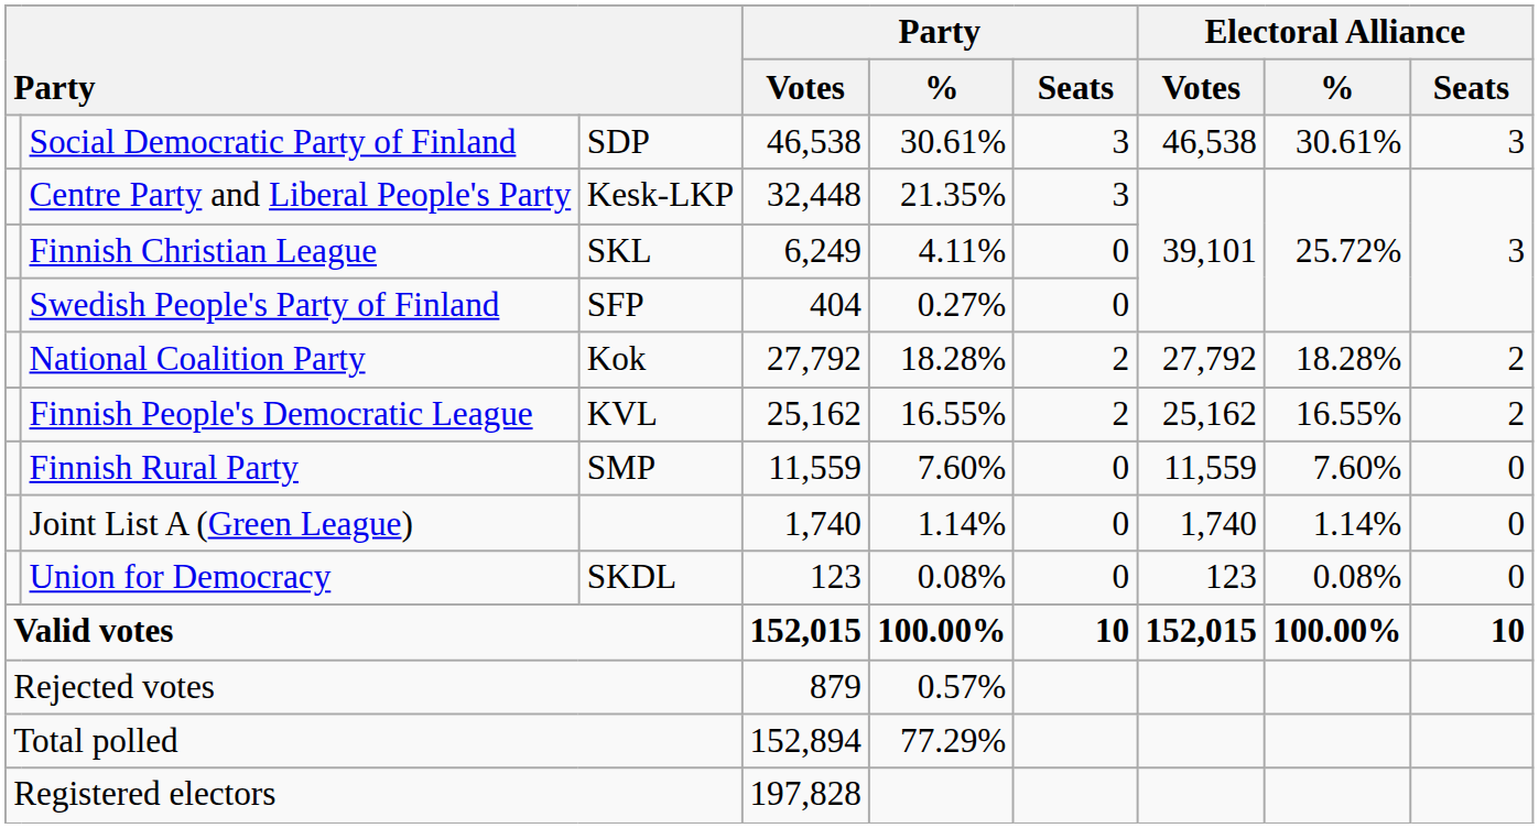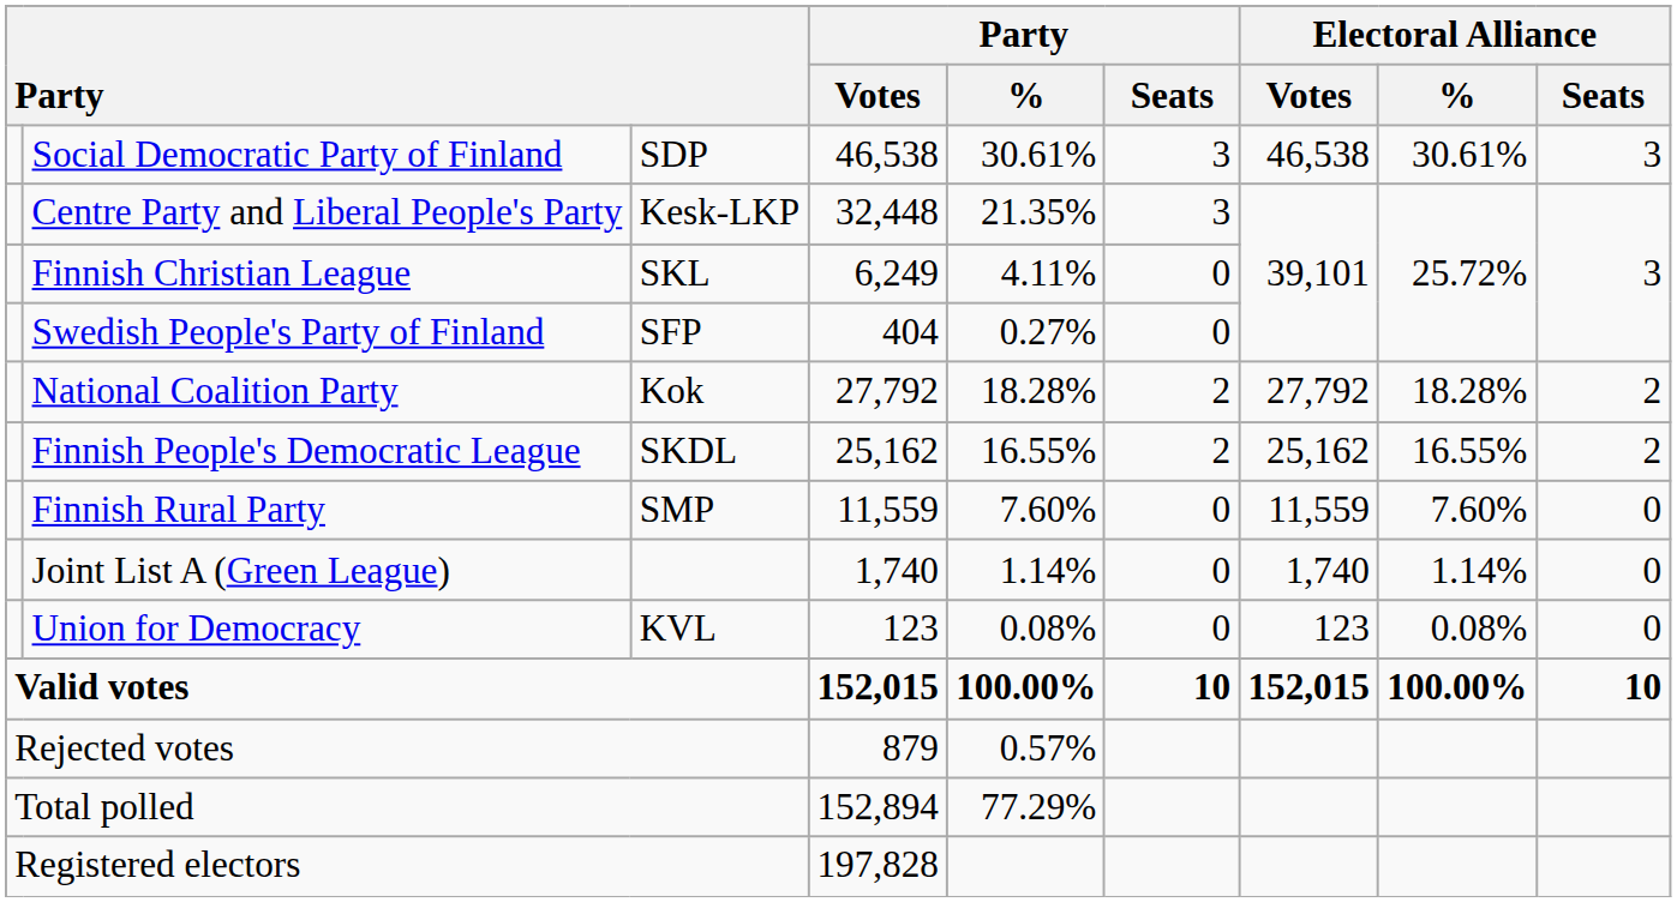Finnish People's Democratic League | column 3: KVL -> SKDL
Union for Democracy | column 3: SKDL -> KVL
